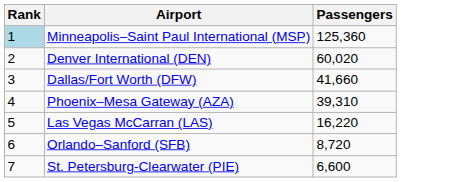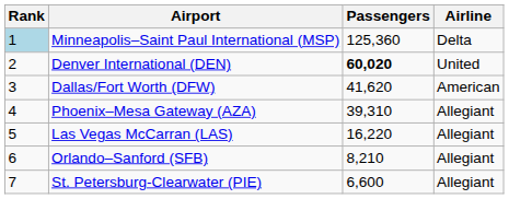+ column: Airline | Delta | United | American | Allegiant | Allegiant | Allegiant | Allegiant
Denver International (DEN) | Passengers: normal -> bold
Dallas/Fort Worth (DFW) | Passengers: 41,660 -> 41,620
Orlando–Sanford (SFB) | Passengers: 8,720 -> 8,210
